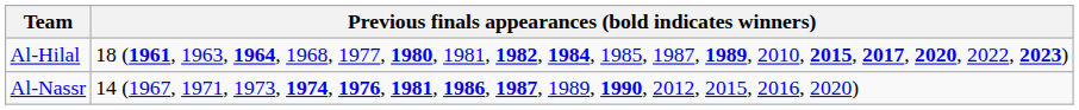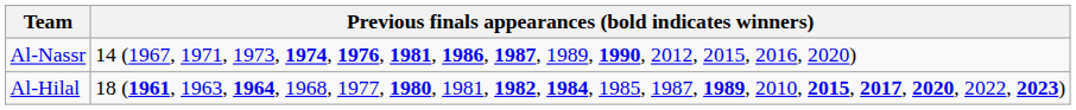rows swapped: Al-Hilal <-> Al-Nassr
